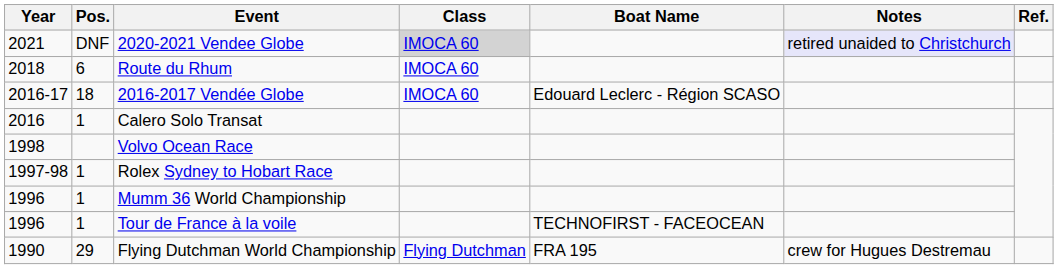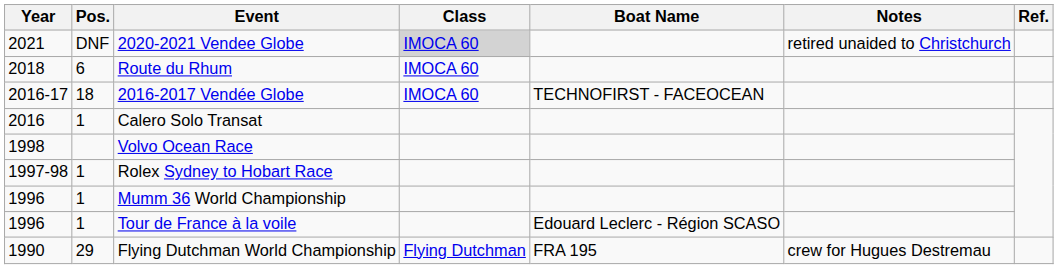2020-2021 Vendee Globe | Notes: lavender background -> no background
2016-2017 Vendée Globe | Boat Name: Edouard Leclerc - Région SCASO -> TECHNOFIRST - FACEOCEAN
Tour de France à la voile | Boat Name: TECHNOFIRST - FACEOCEAN -> Edouard Leclerc - Région SCASO
